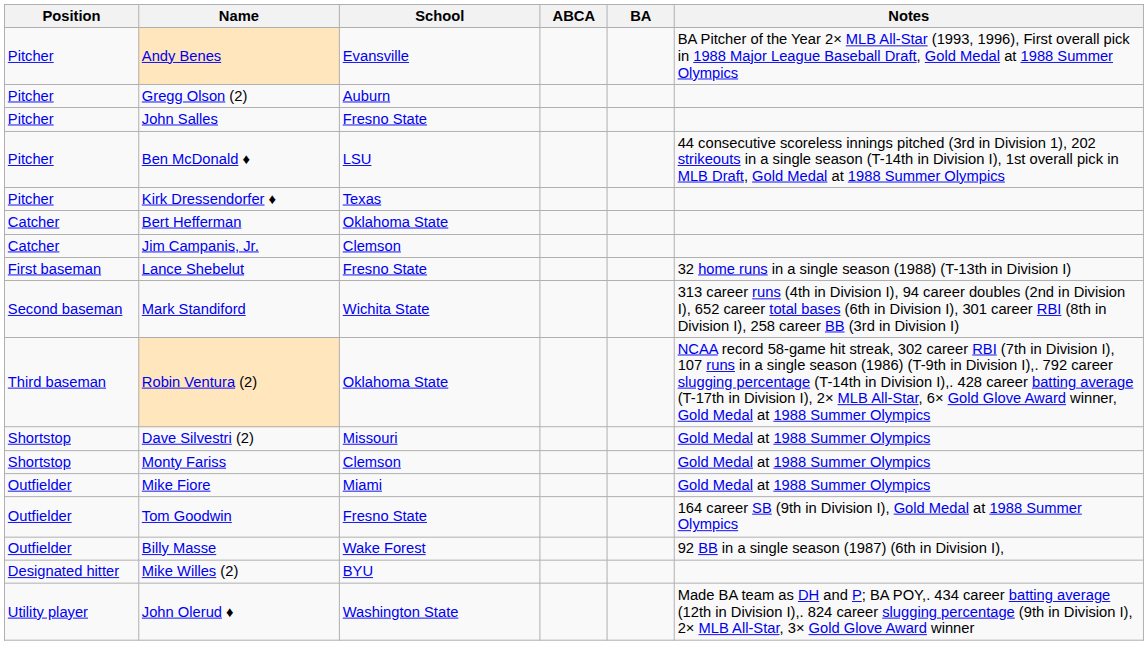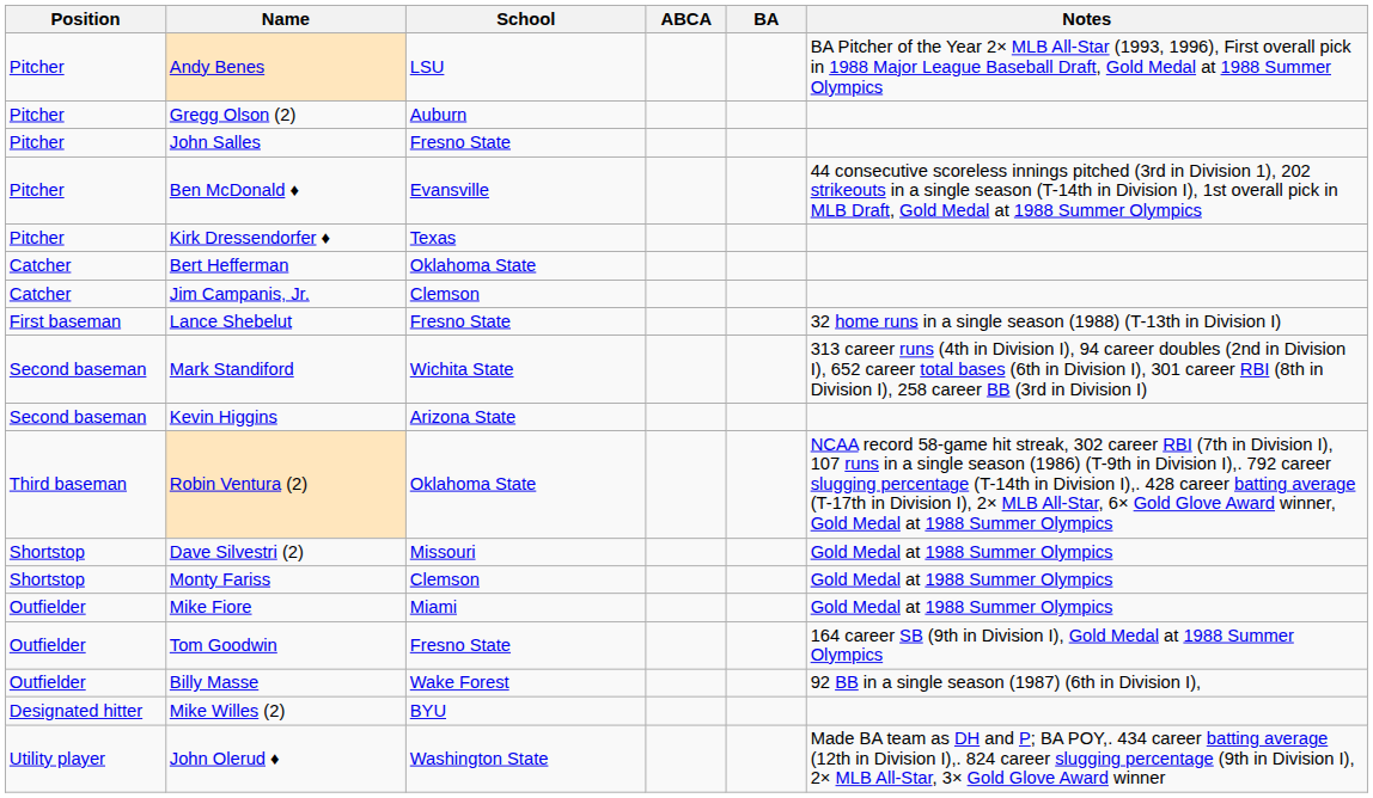Andy Benes | School: Evansville -> LSU
Ben McDonald ♦ | School: LSU -> Evansville
+ row: Second baseman | Kevin Higgins | Arizona State
